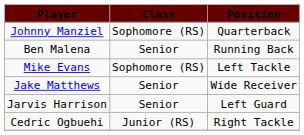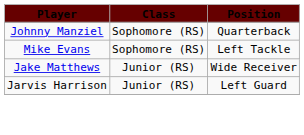- row: Ben Malena | Senior | Running Back
Jake Matthews | Class: Senior -> Junior (RS)
Jarvis Harrison | Class: Senior -> Junior (RS)
- row: Cedric Ogbuehi | Junior (RS) | Right Tackle
